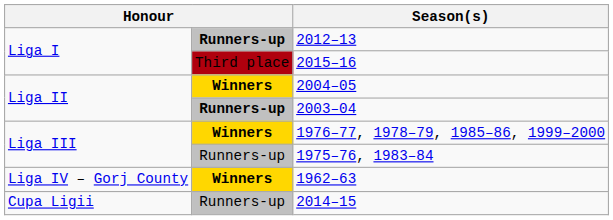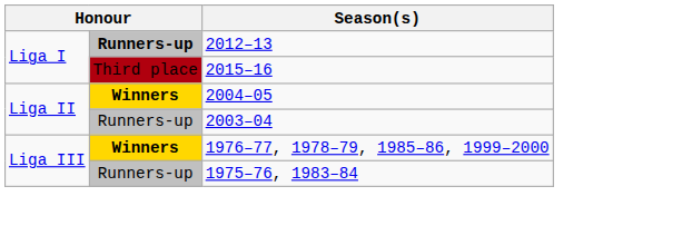2003–04 | column 2: bold -> normal
- row: Liga IV – Gorj County | Winners | 1962–63
- row: Cupa Ligii | Runners-up | 2014–15
